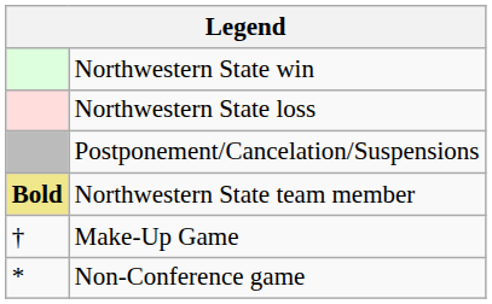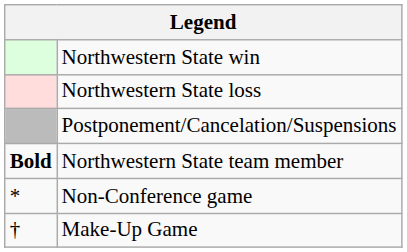Northwestern State team member | column 1: khaki background -> no background
rows swapped: Non-Conference game <-> Make-Up Game
